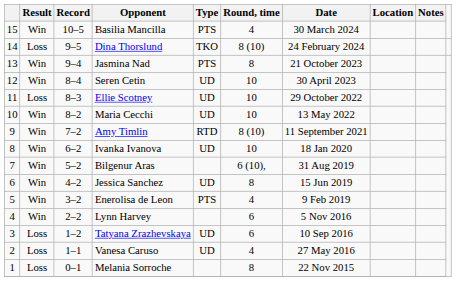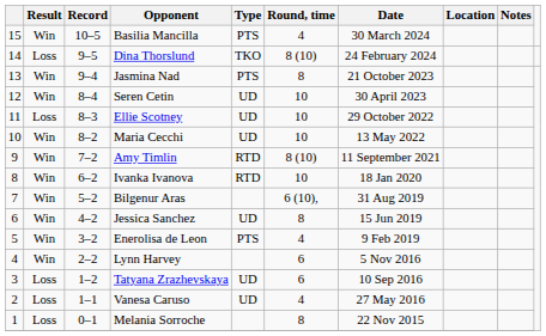Ivanka Ivanova | Type: UD -> RTD
